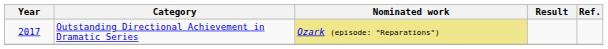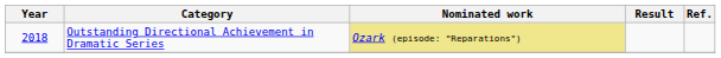Outstanding Directional Achievement in Dramatic Series | Year: 2017 -> 2018
